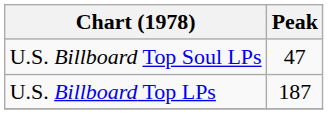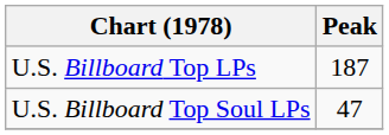rows swapped: U.S. Billboard Top LPs <-> U.S. Billboard Top Soul LPs
